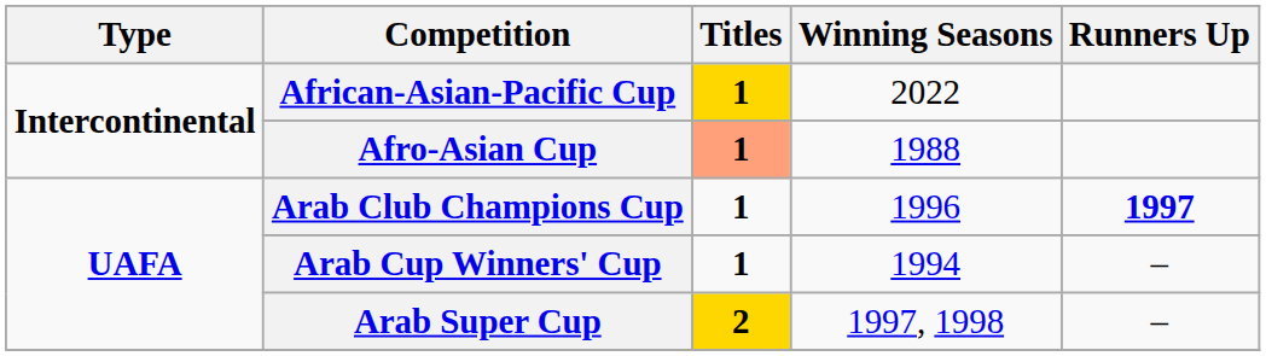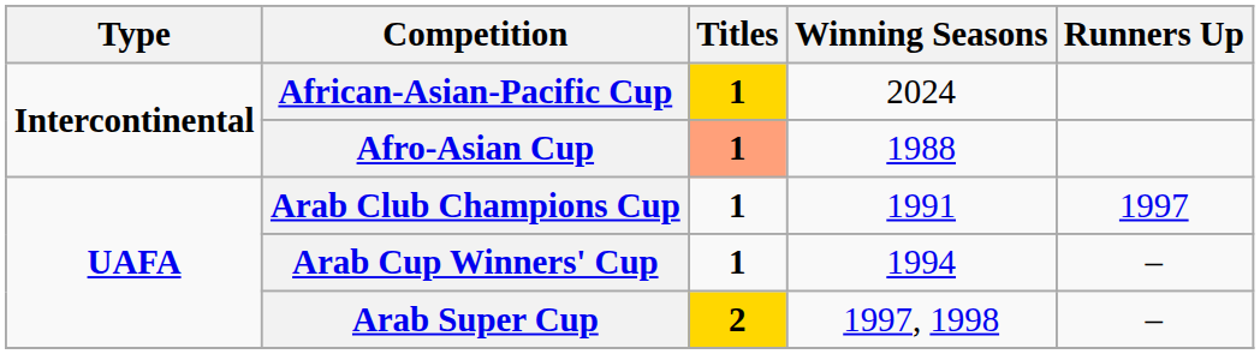African-Asian-Pacific Cup | Winning Seasons: 2022 -> 2024
Arab Club Champions Cup | Winning Seasons: 1996 -> 1991
Arab Club Champions Cup | Runners Up: bold -> normal
